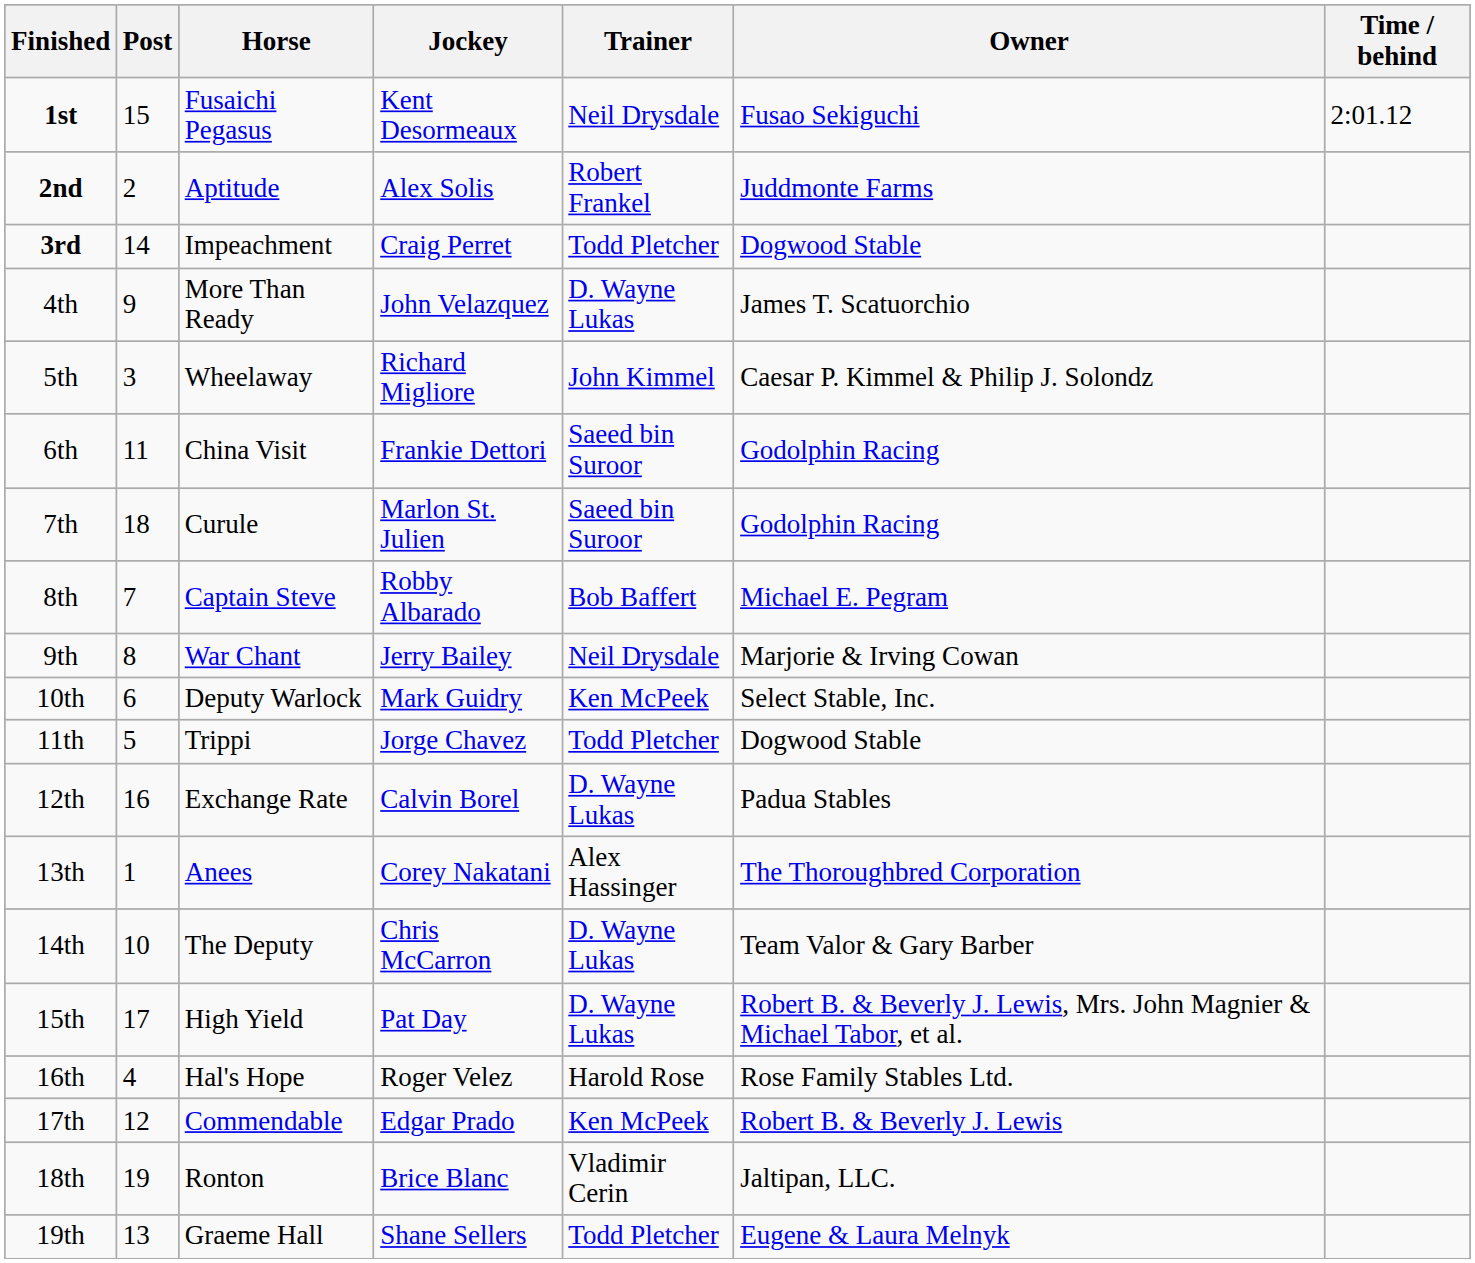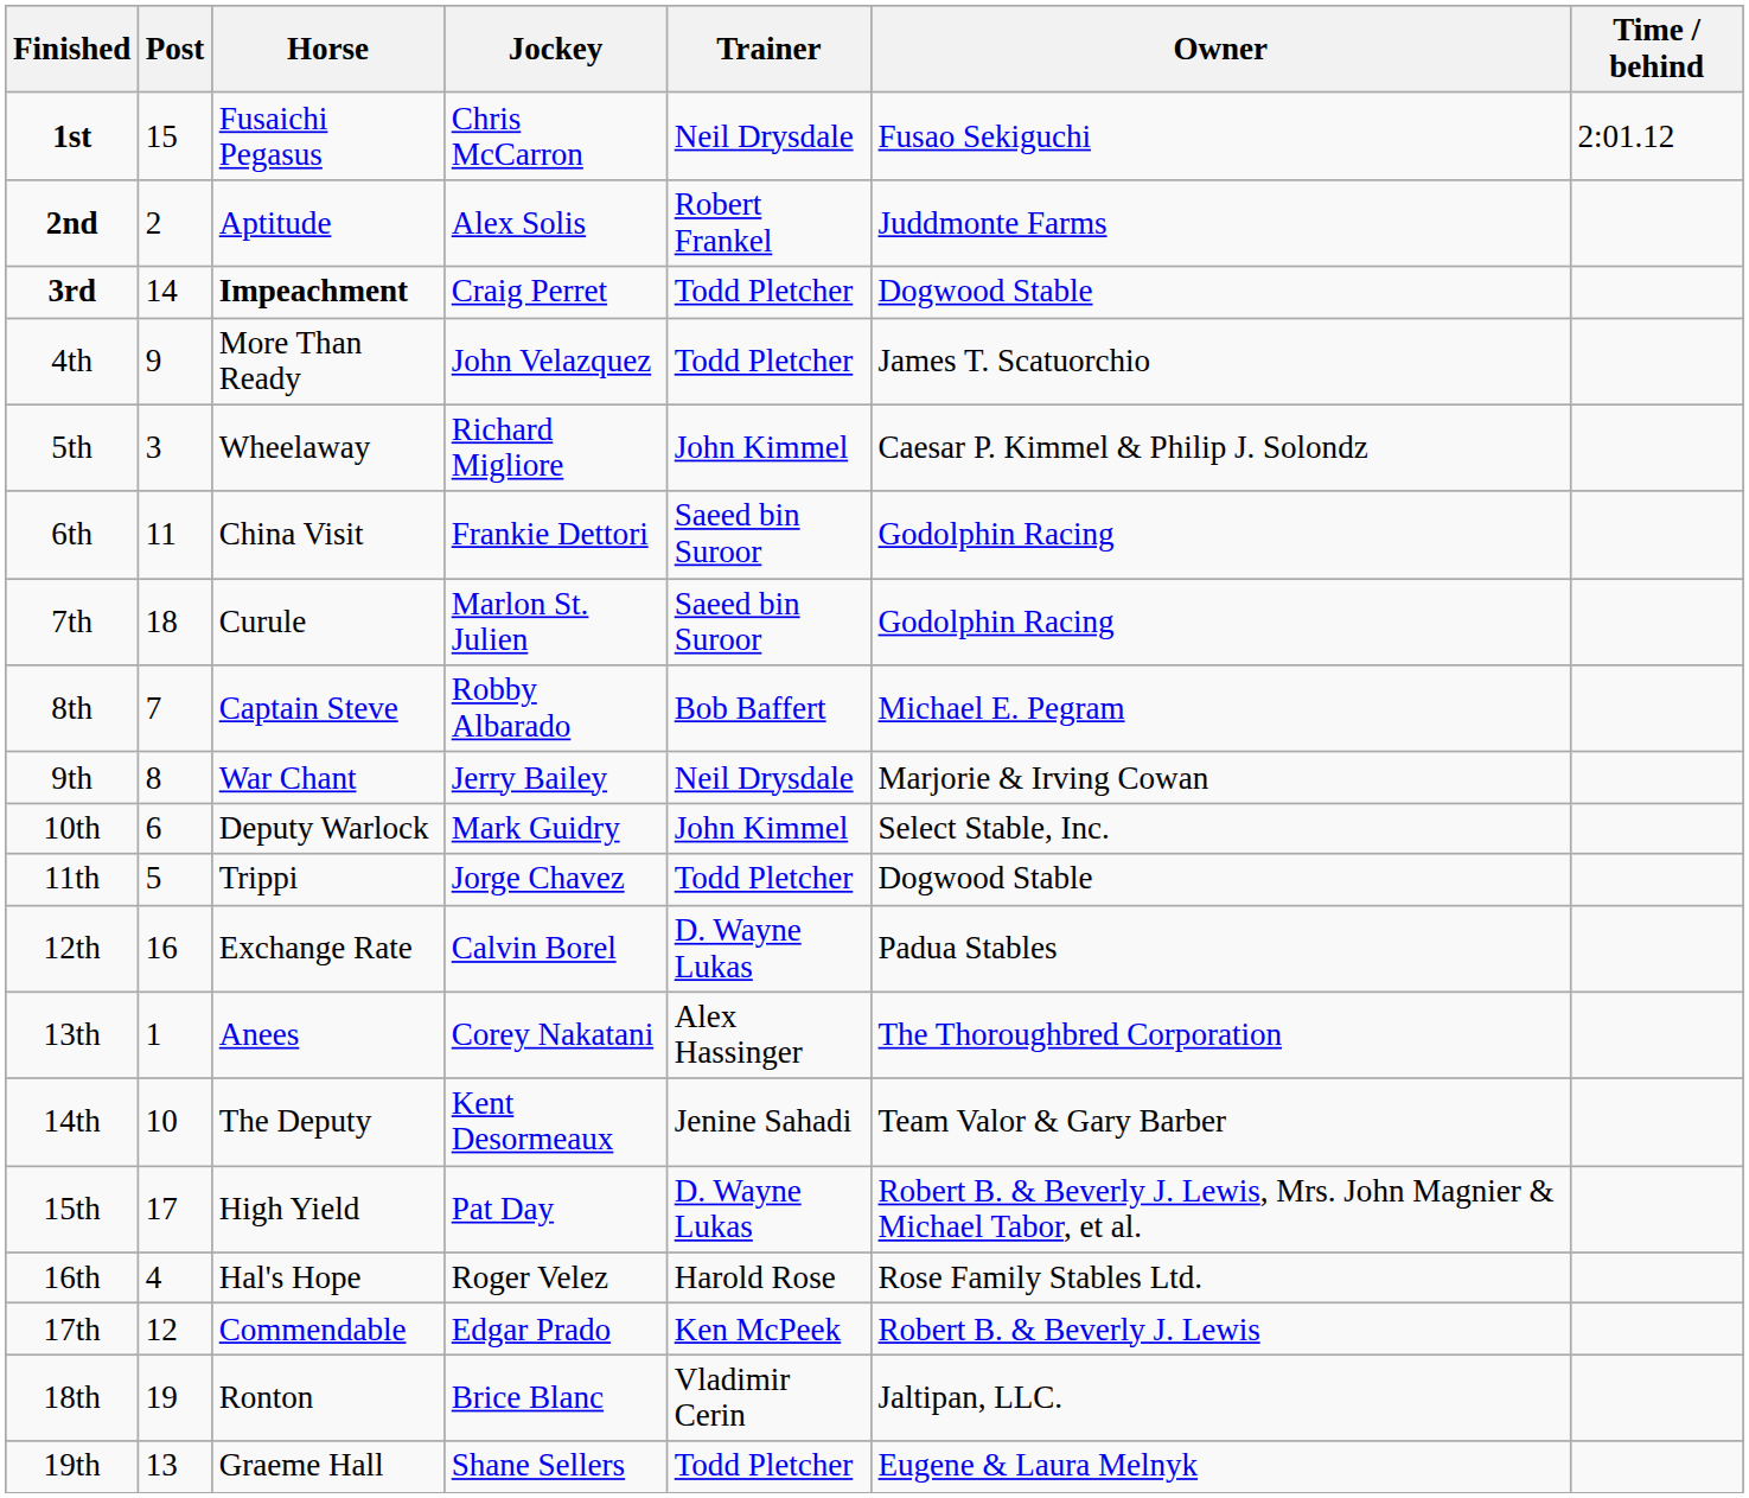1st | Jockey: Kent Desormeaux -> Chris McCarron
3rd | Horse: normal -> bold
4th | Trainer: D. Wayne Lukas -> Todd Pletcher
10th | Trainer: Ken McPeek -> John Kimmel
14th | Jockey: Chris McCarron -> Kent Desormeaux
14th | Trainer: D. Wayne Lukas -> Jenine Sahadi
